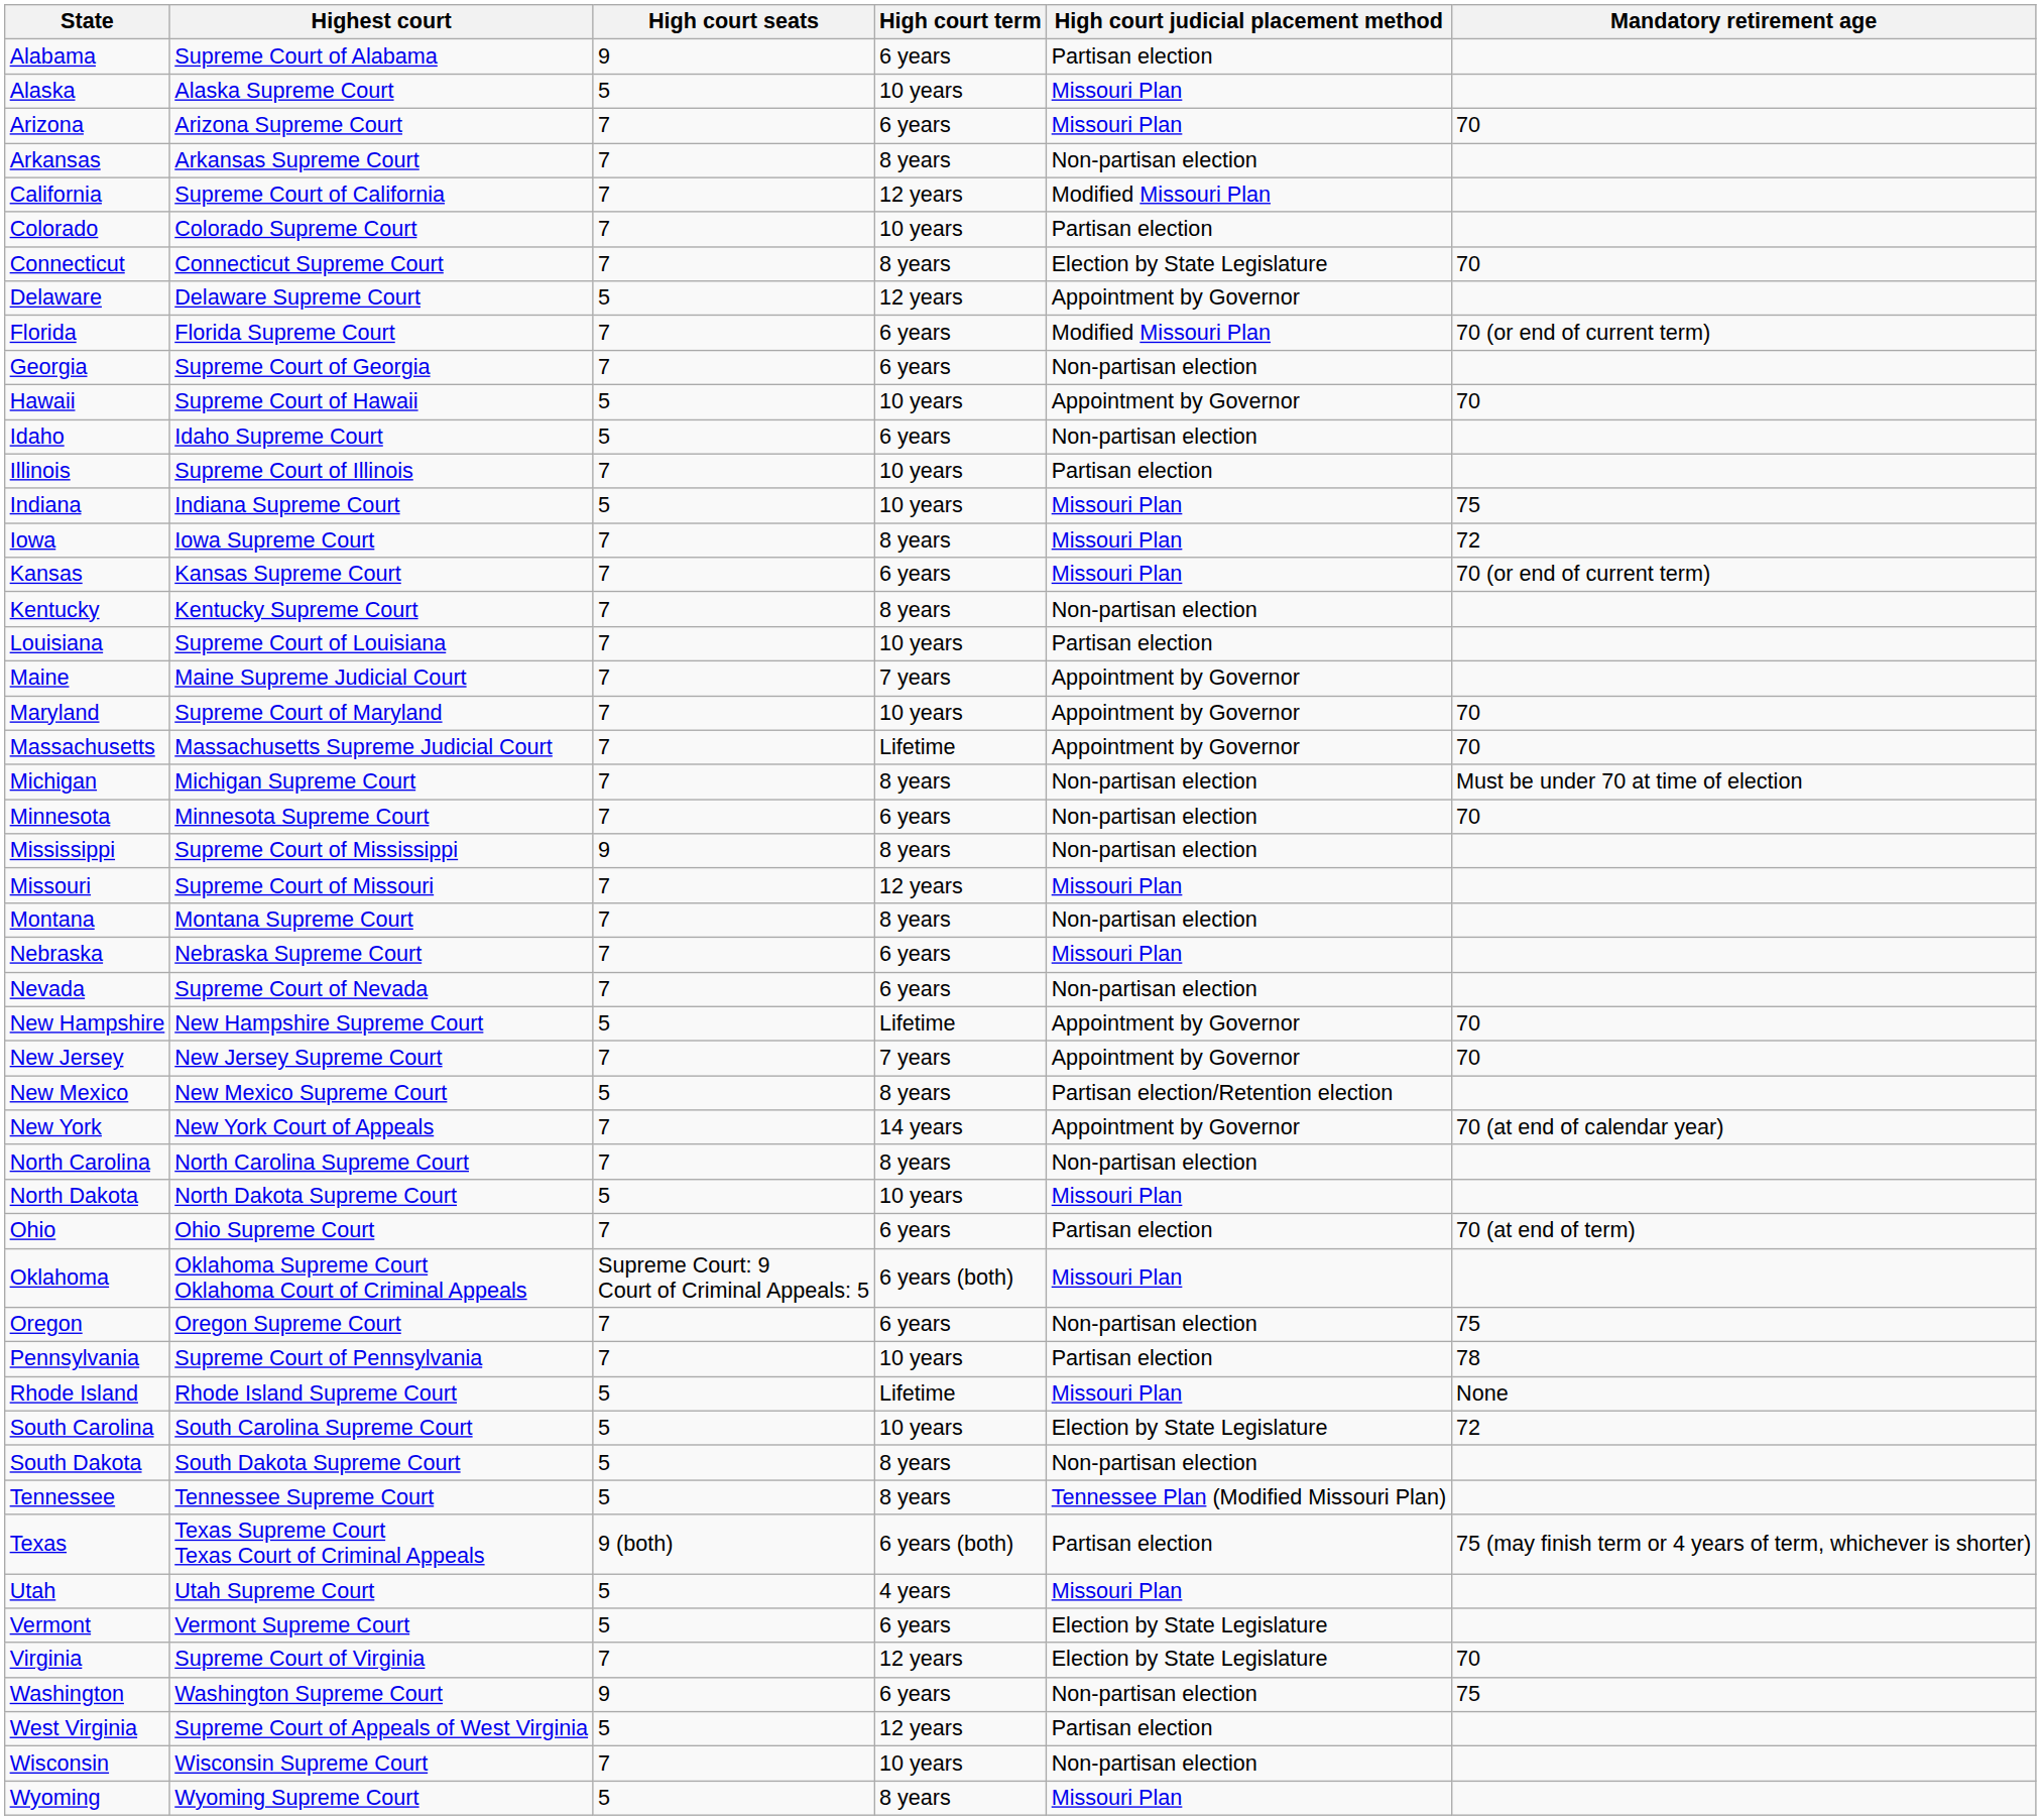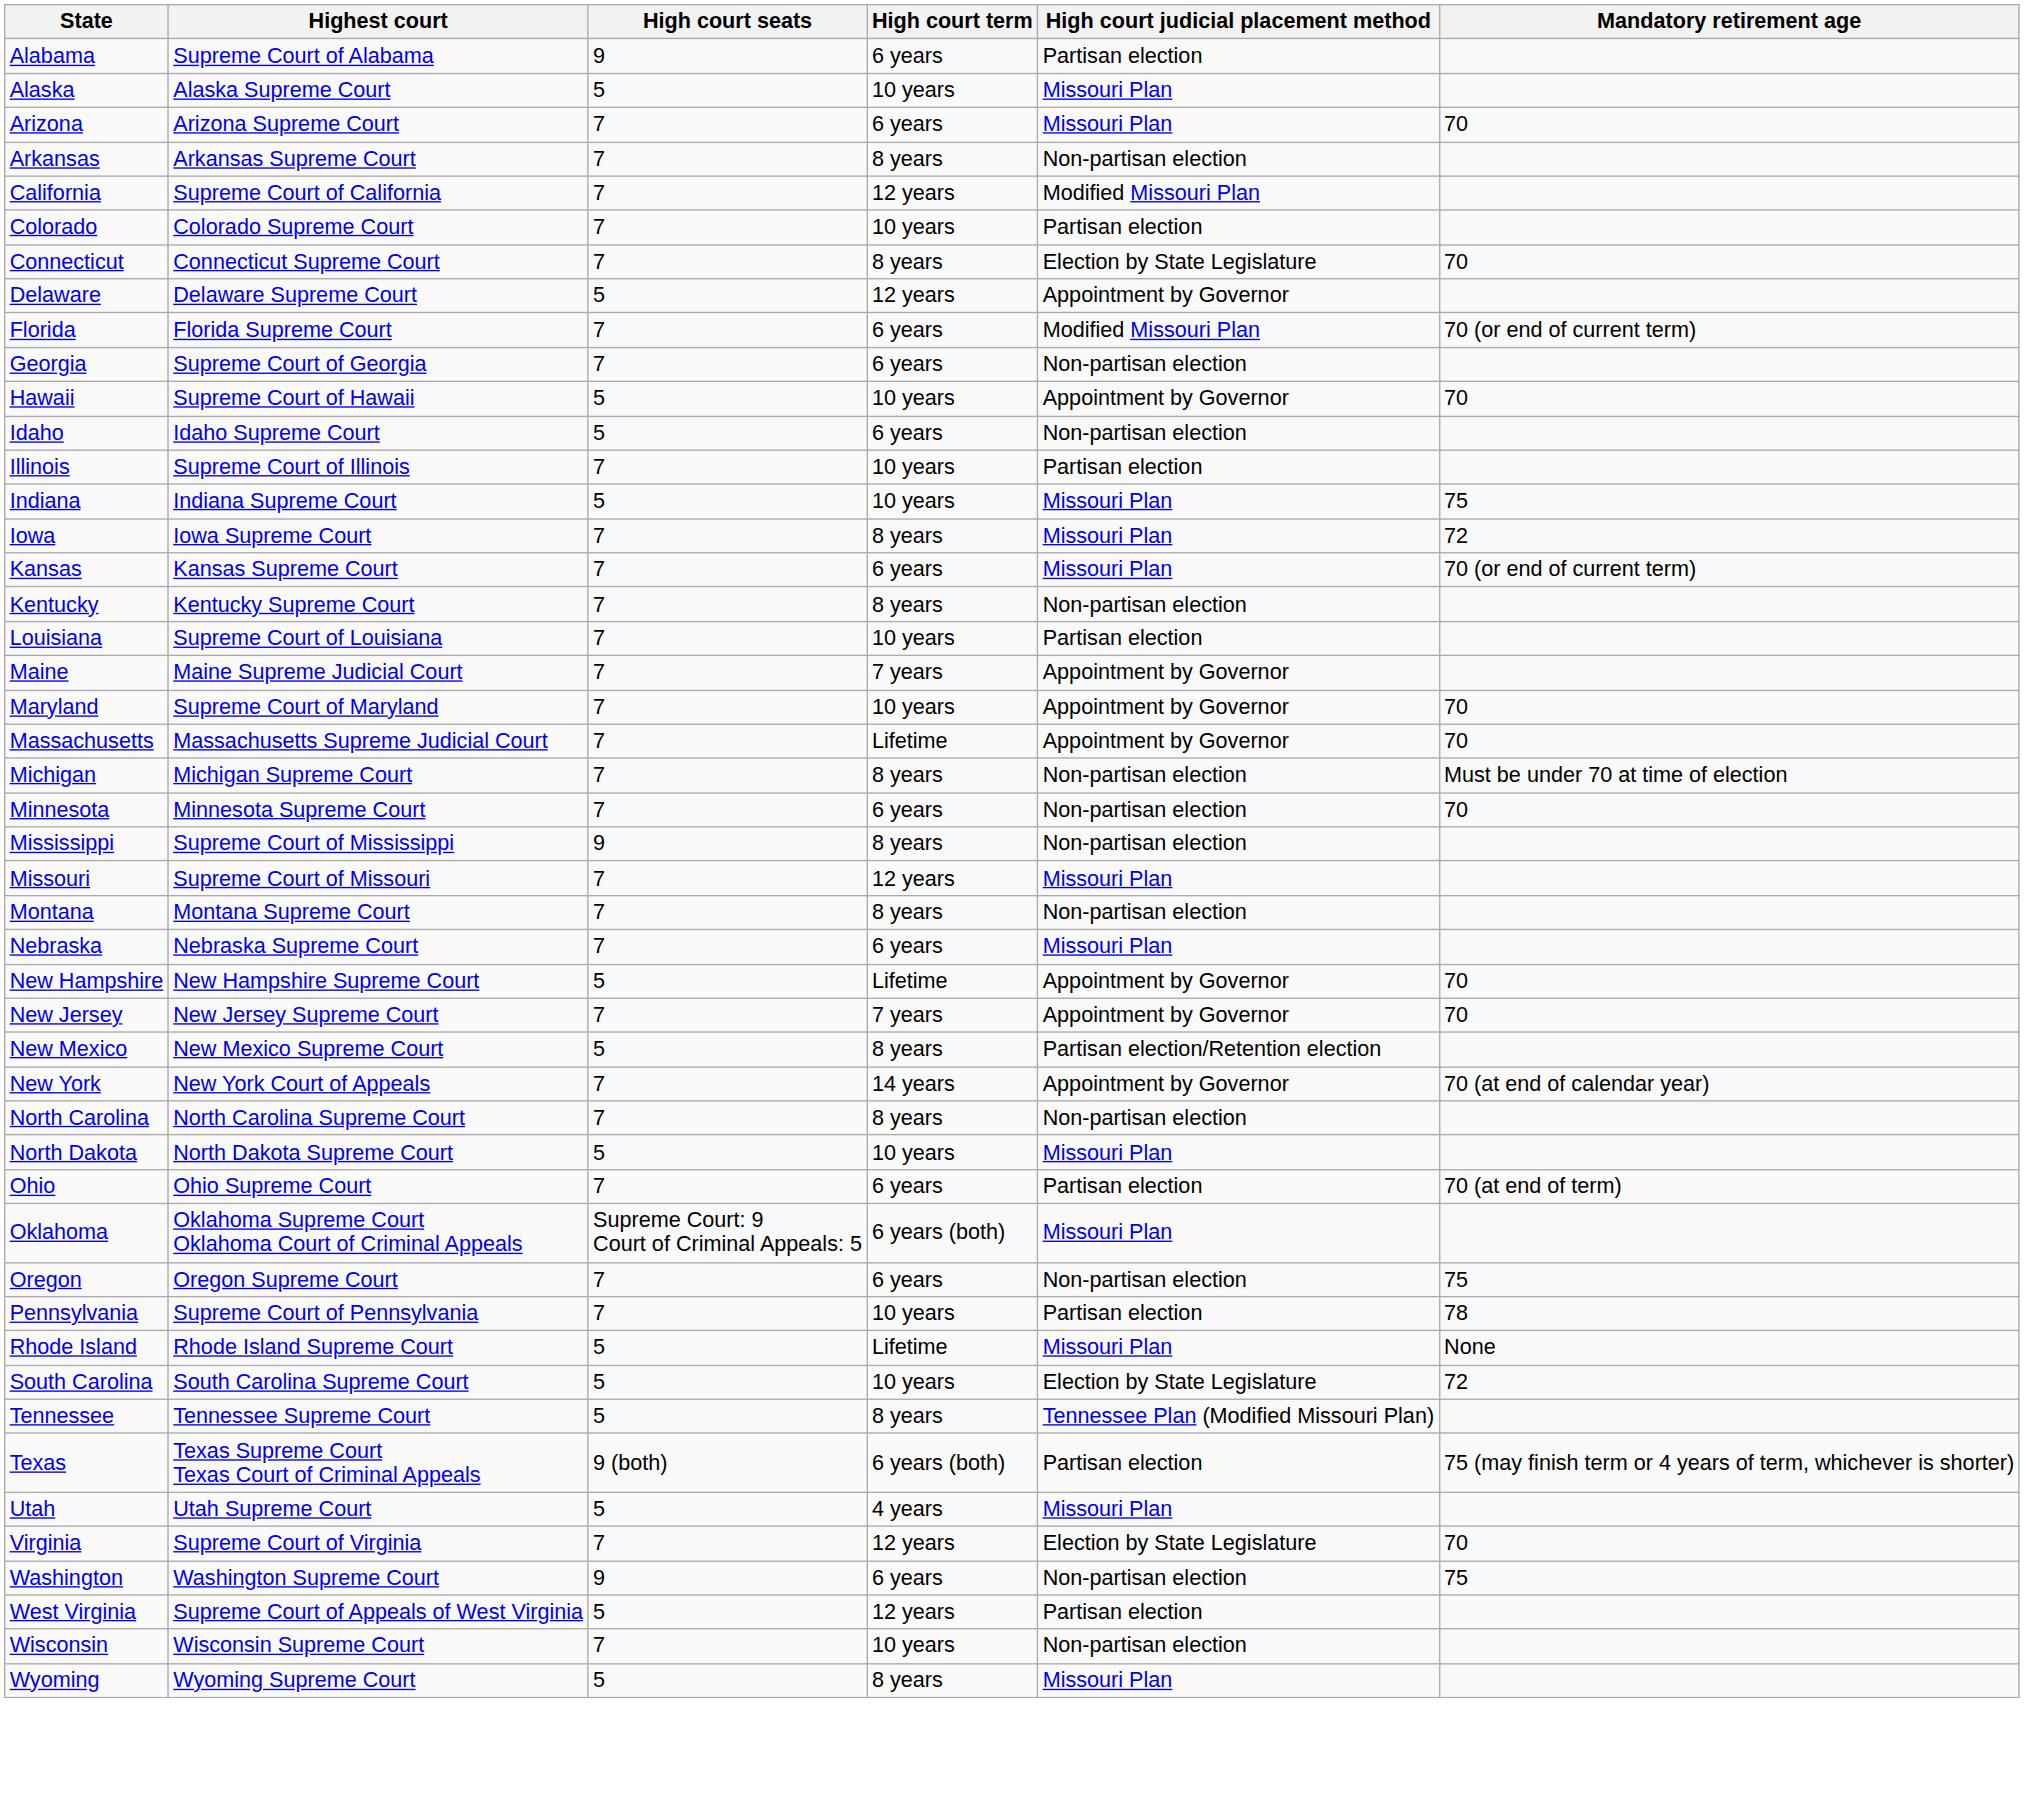- row: Nevada | Supreme Court of Nevada | 7 | 6 years | Non-partisan election
- row: South Dakota | South Dakota Supreme Court | 5 | 8 years | Non-partisan election
- row: Vermont | Vermont Supreme Court | 5 | 6 years | Election by State Legislature
